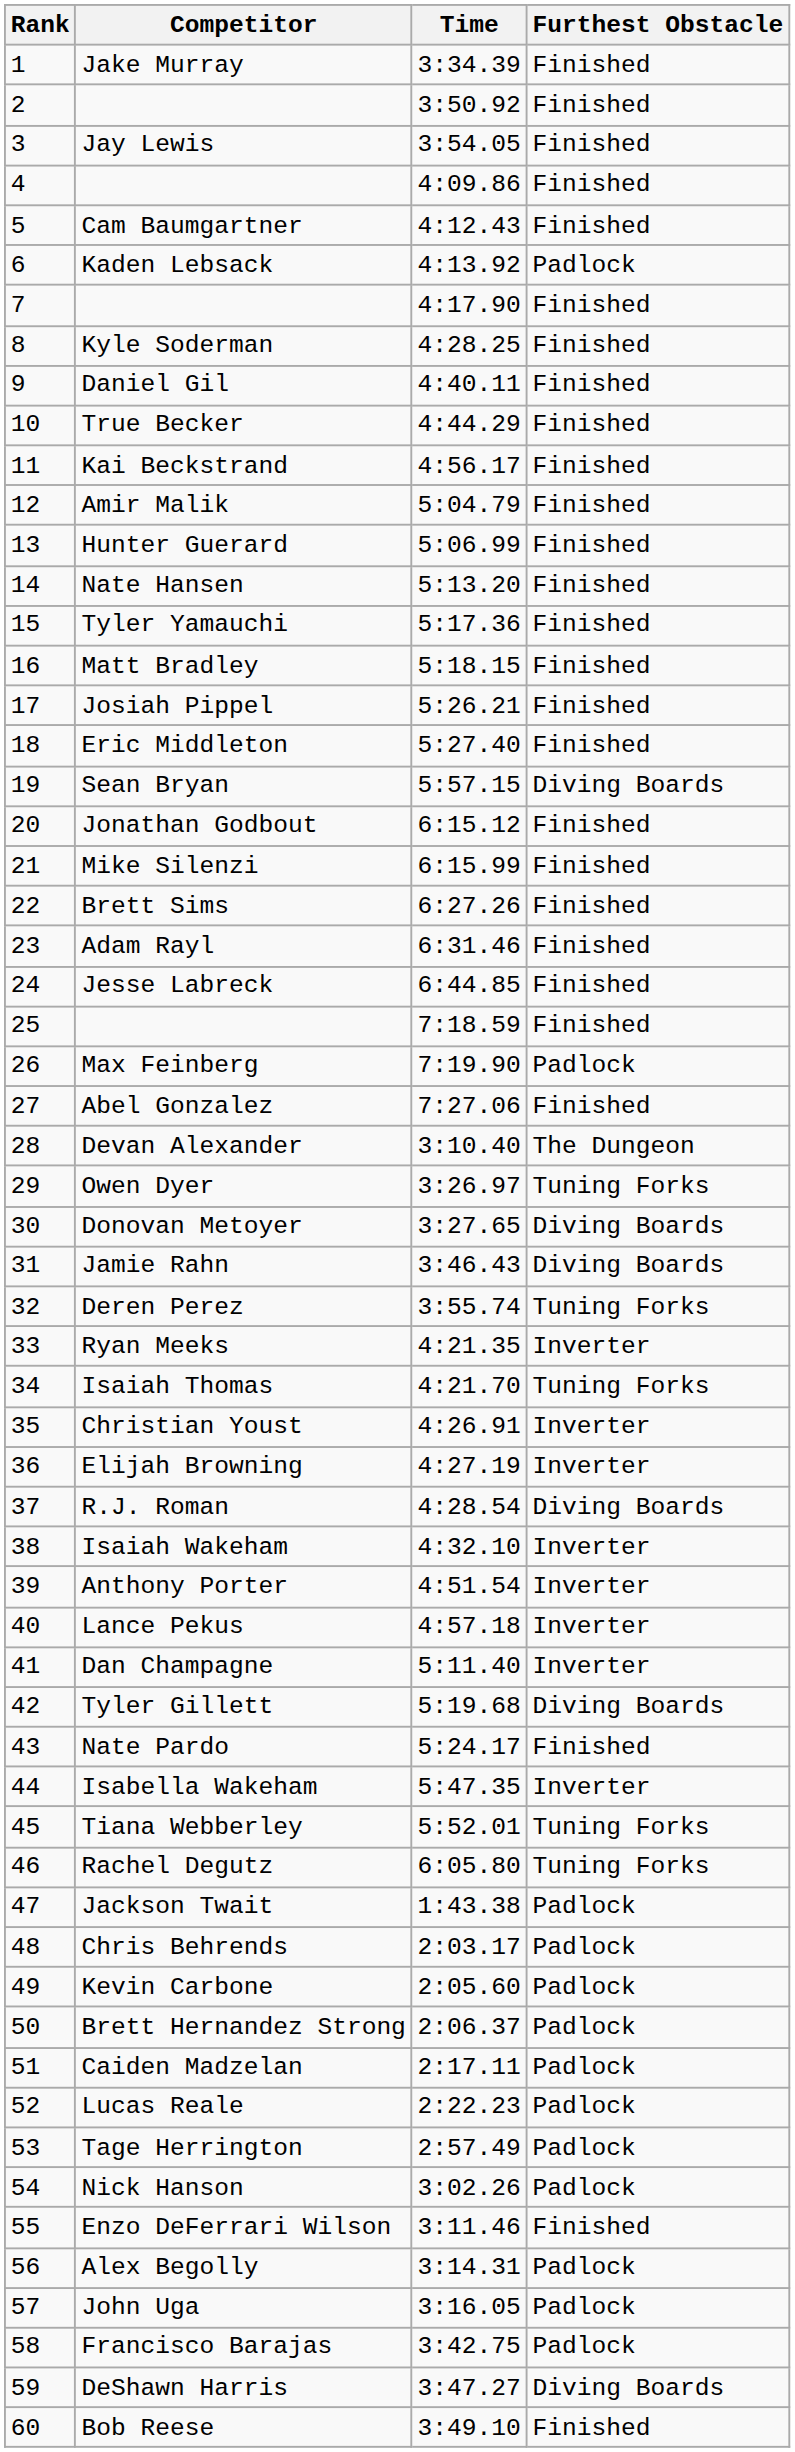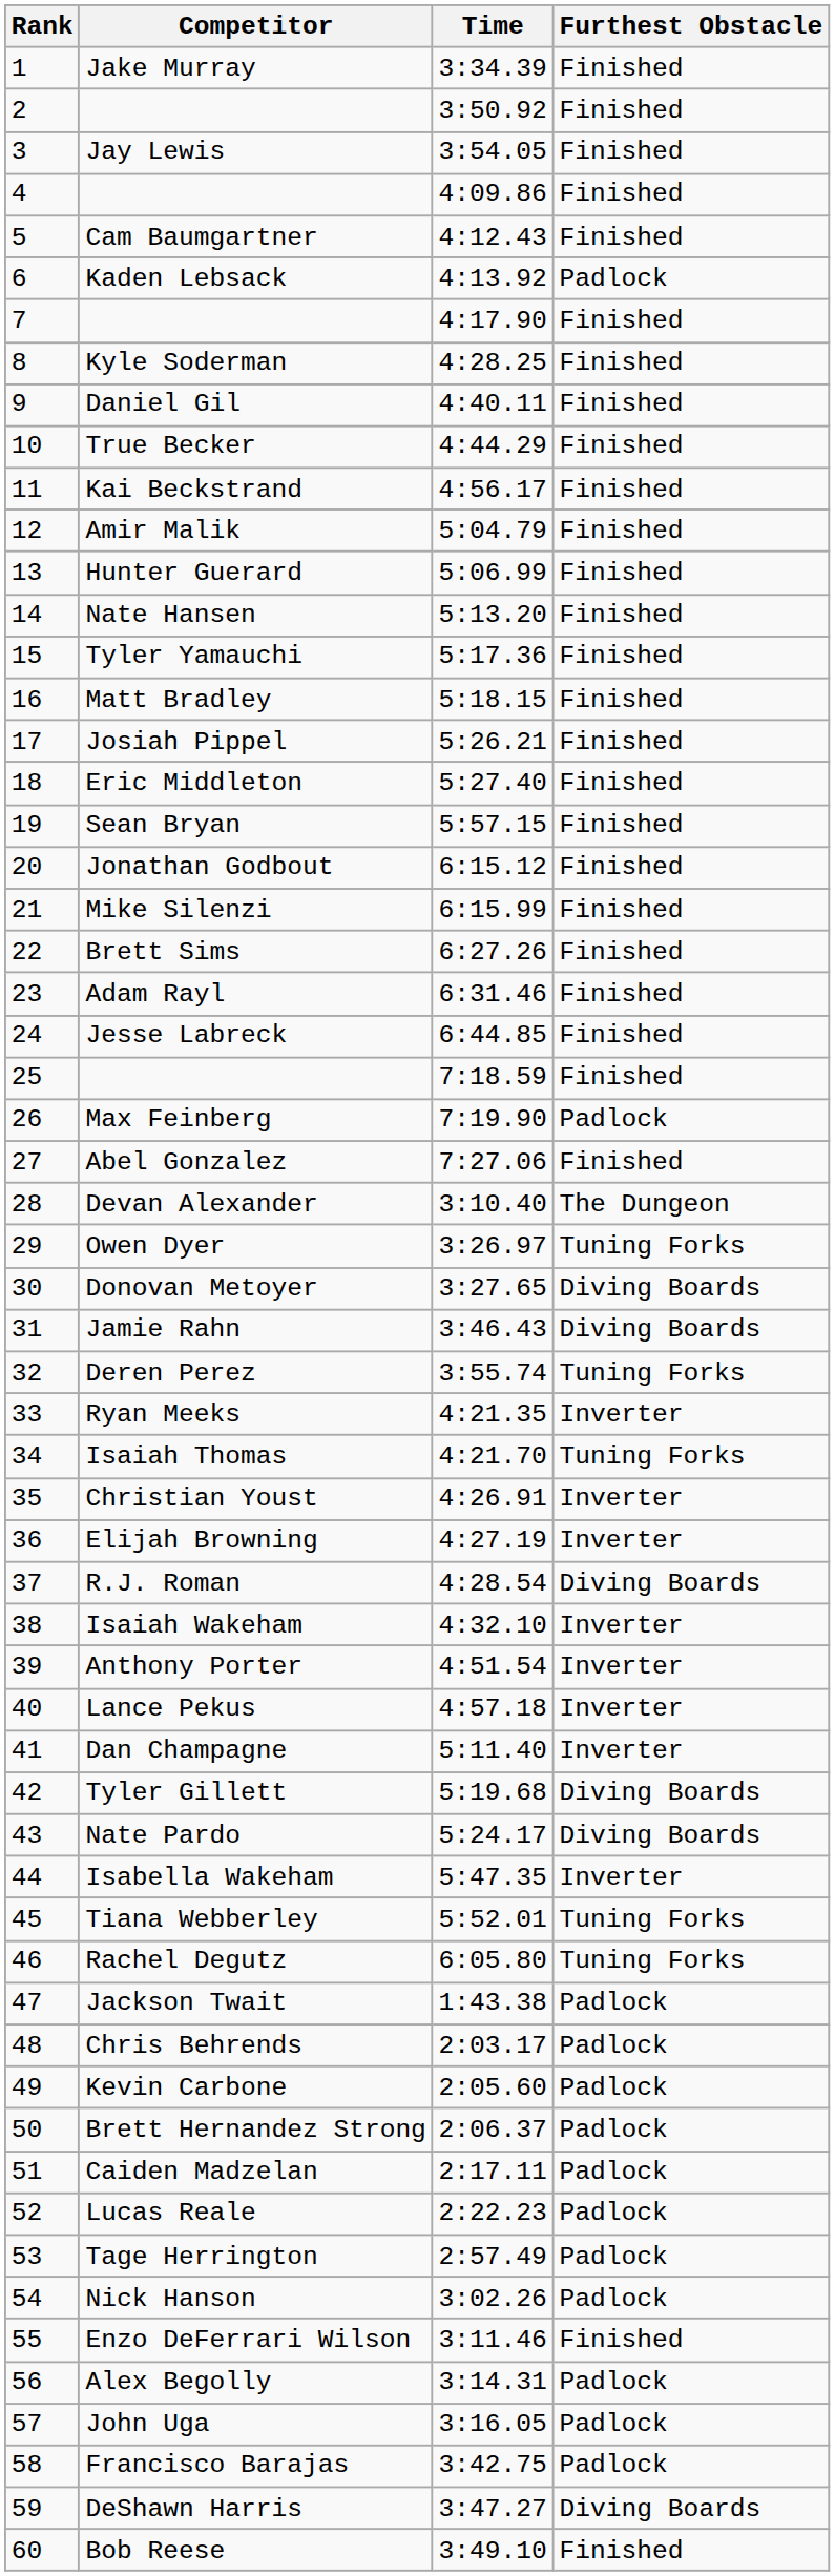Sean Bryan | Furthest Obstacle: Diving Boards -> Finished
Nate Pardo | Furthest Obstacle: Finished -> Diving Boards
